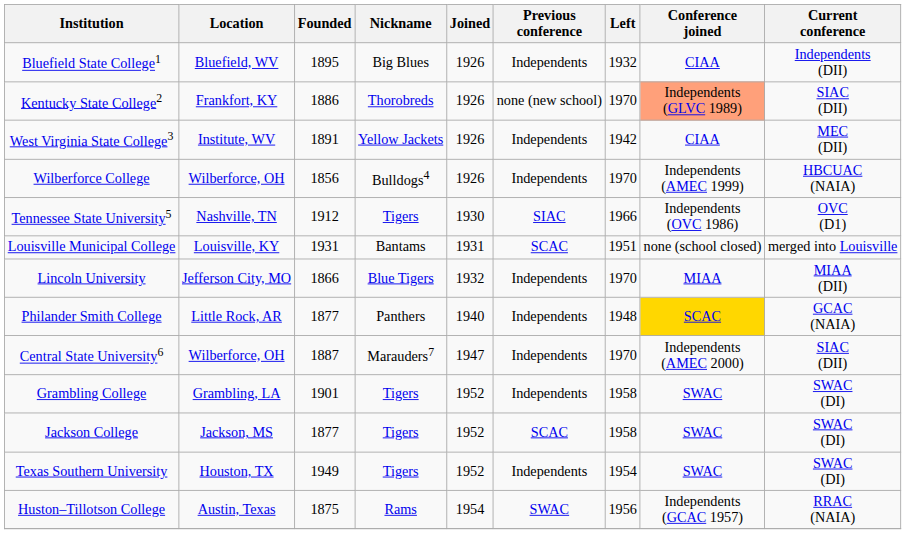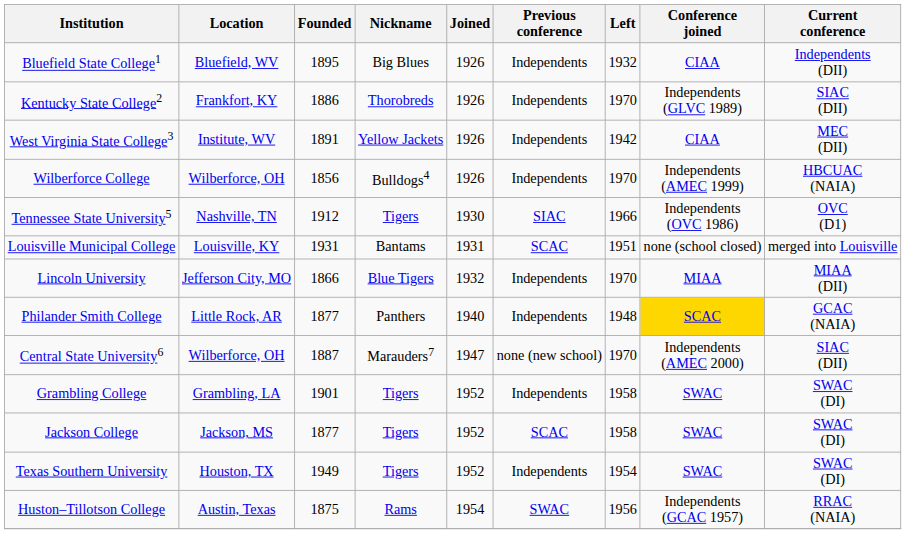Kentucky State College2 | Previous conference: none (new school) -> Independents
Kentucky State College2 | Conference joined: lightsalmon background -> no background
Central State University6 | Previous conference: Independents -> none (new school)
